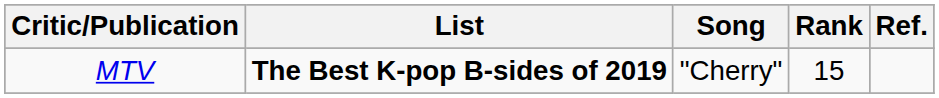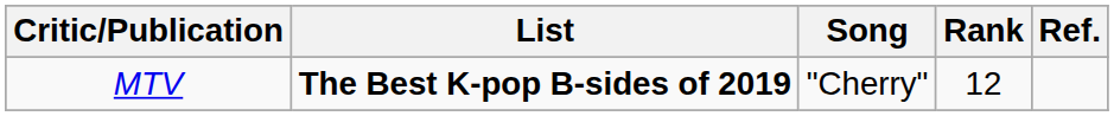MTV | Rank: 15 -> 12
